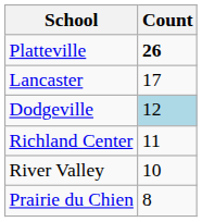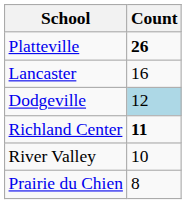Lancaster | Count: 17 -> 16
Richland Center | Count: normal -> bold
